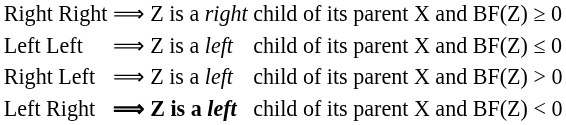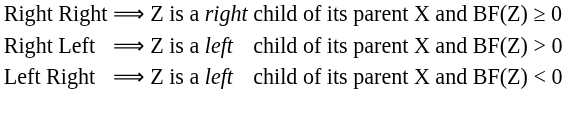- row: Left Left | ⟹ Z is a left | child of its parent X and BF(Z) ≤ 0
Left Right | column 3: bold -> normal
